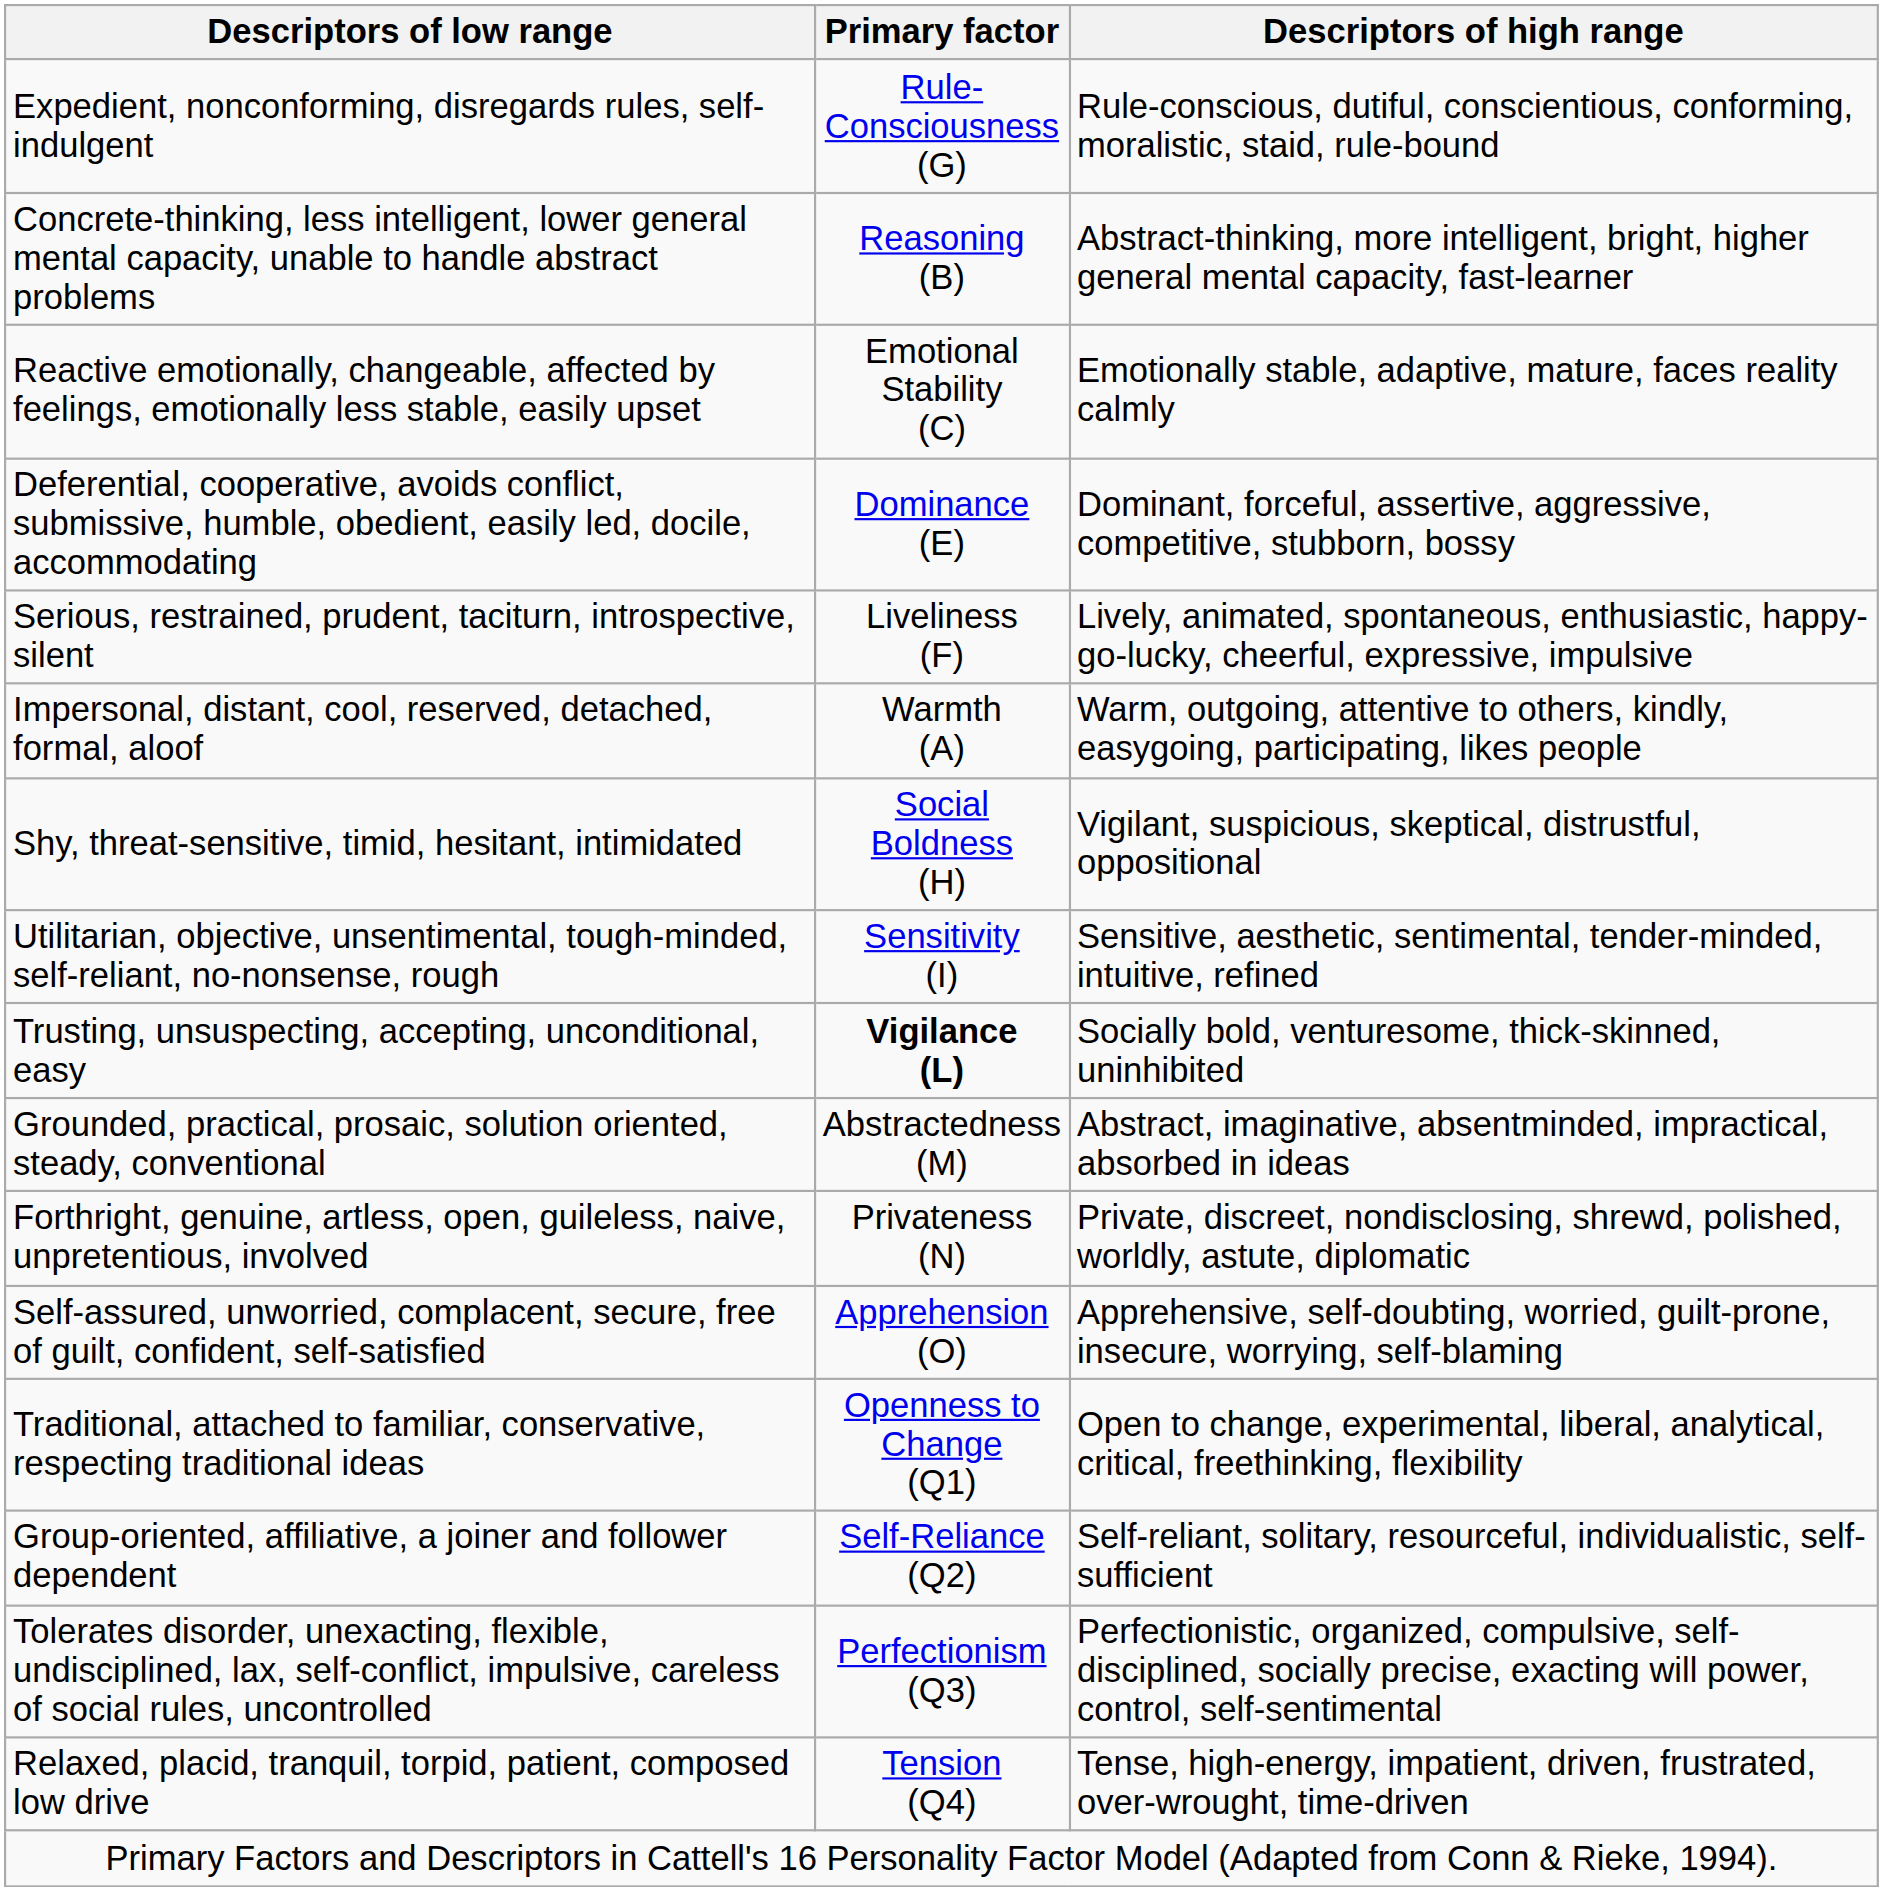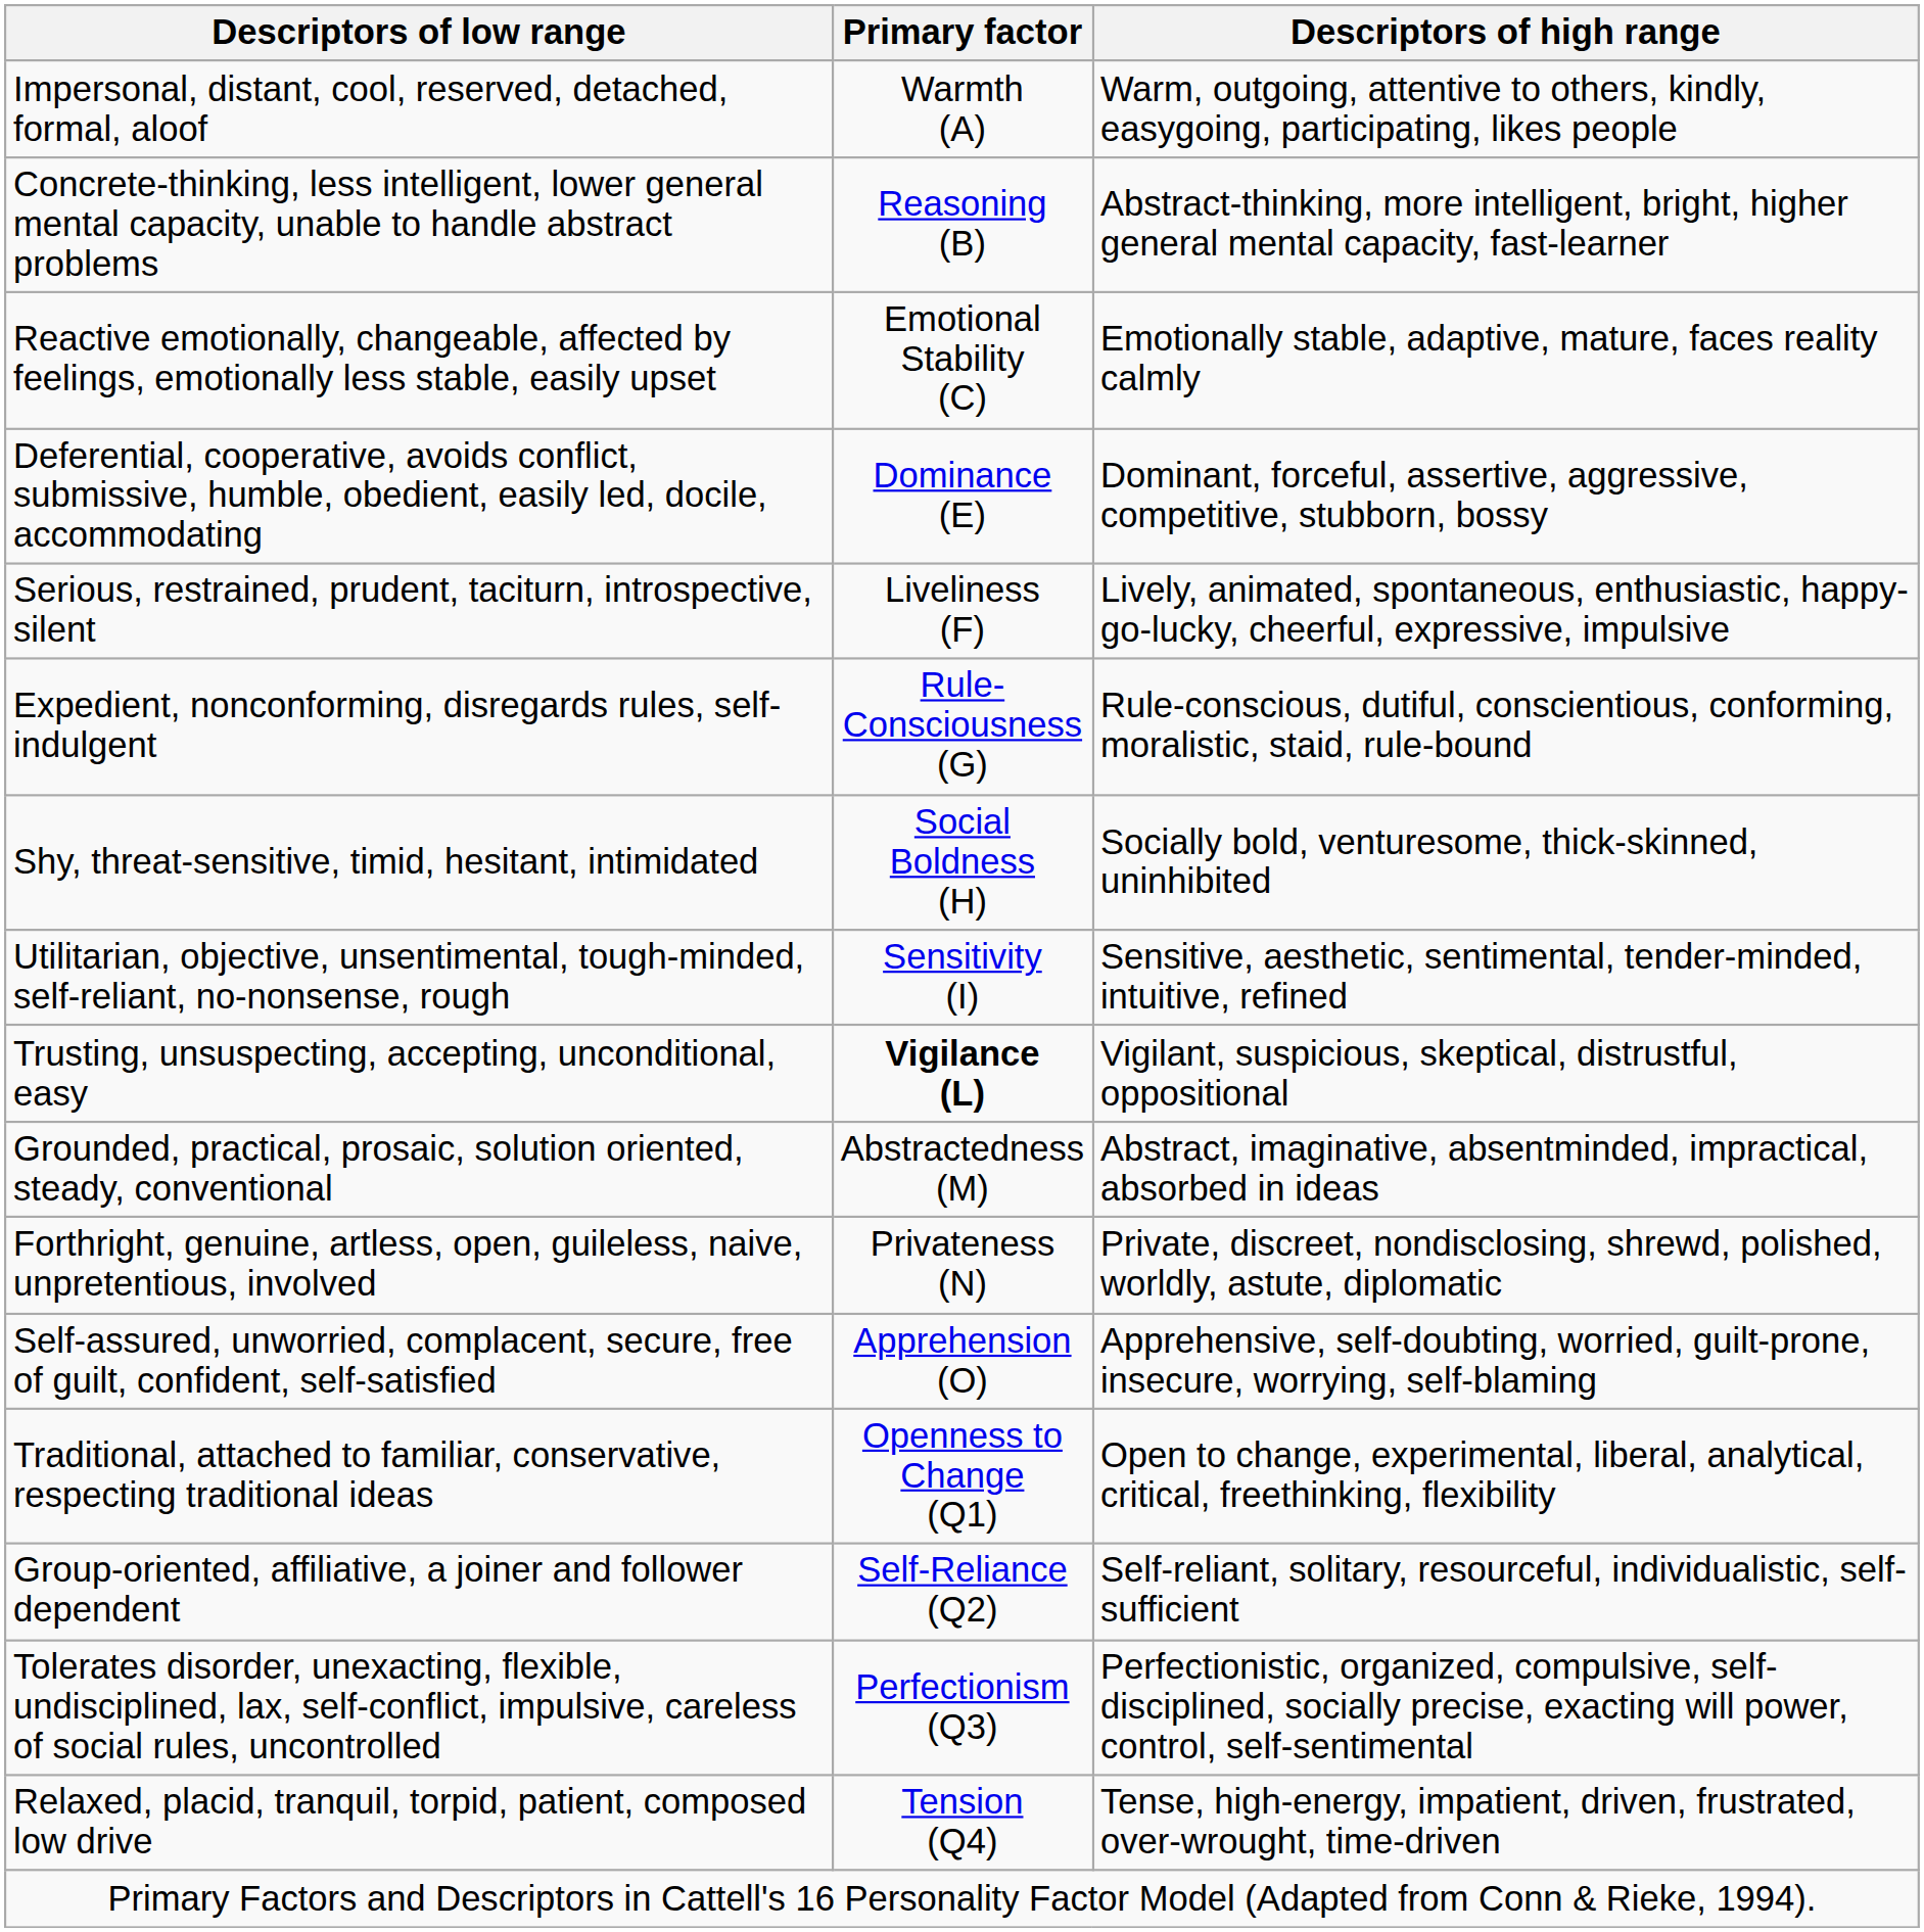rows swapped: Impersonal, distant, cool, reserved, detached, formal, aloof <-> Expedient, nonconforming, disregards rules, self-indulgent
Shy, threat-sensitive, timid, hesitant, intimidated | Descriptors of high range: Vigilant, suspicious, skeptical, distrustful, oppositional -> Socially bold, venturesome, thick-skinned, uninhibited
Trusting, unsuspecting, accepting, unconditional, easy | Descriptors of high range: Socially bold, venturesome, thick-skinned, uninhibited -> Vigilant, suspicious, skeptical, distrustful, oppositional
